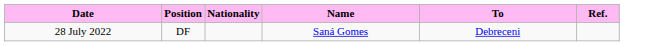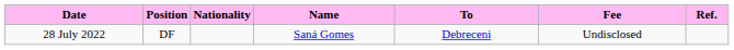+ column: Fee | Undisclosed
